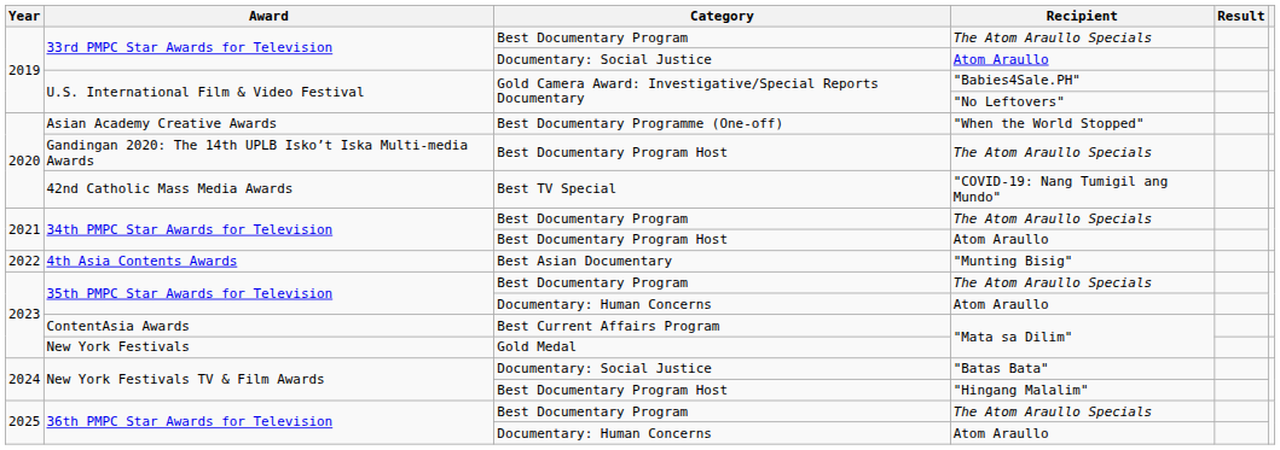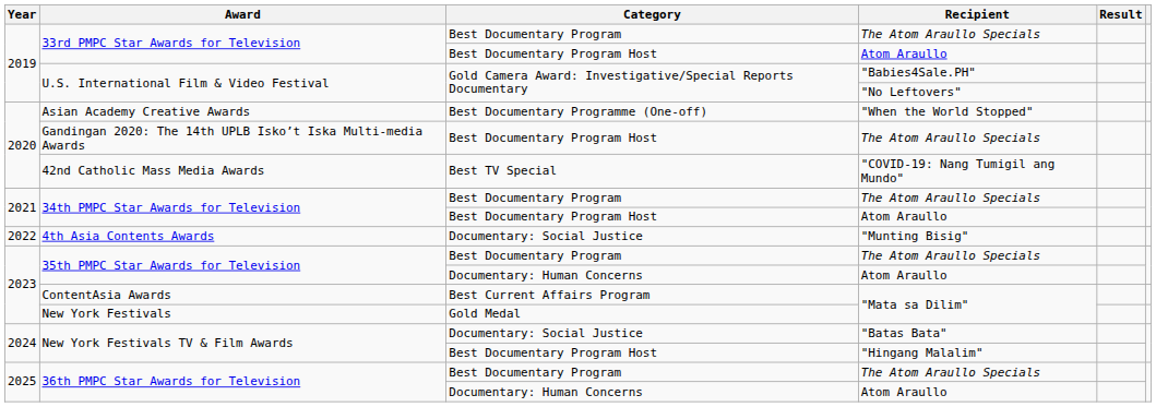33rd PMPC Star Awards for Television / Atom Araullo | Category: Documentary: Social Justice -> Best Documentary Program Host
4th Asia Contents Awards | Category: Best Asian Documentary -> Documentary: Social Justice
